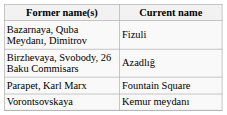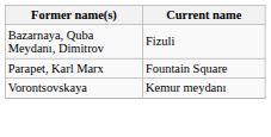- row: Birzhevaya, Svobody, 26 Baku Commisars | Azadlığ
